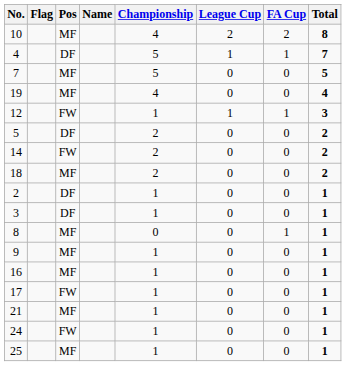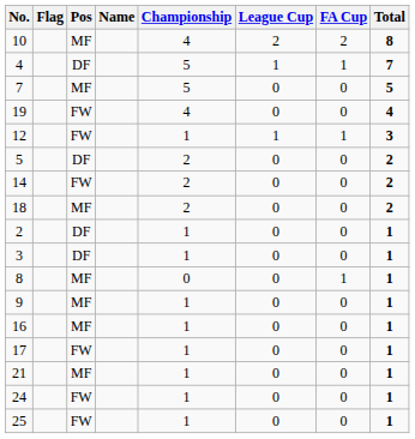19 | Pos: MF -> FW
25 | Pos: MF -> FW
